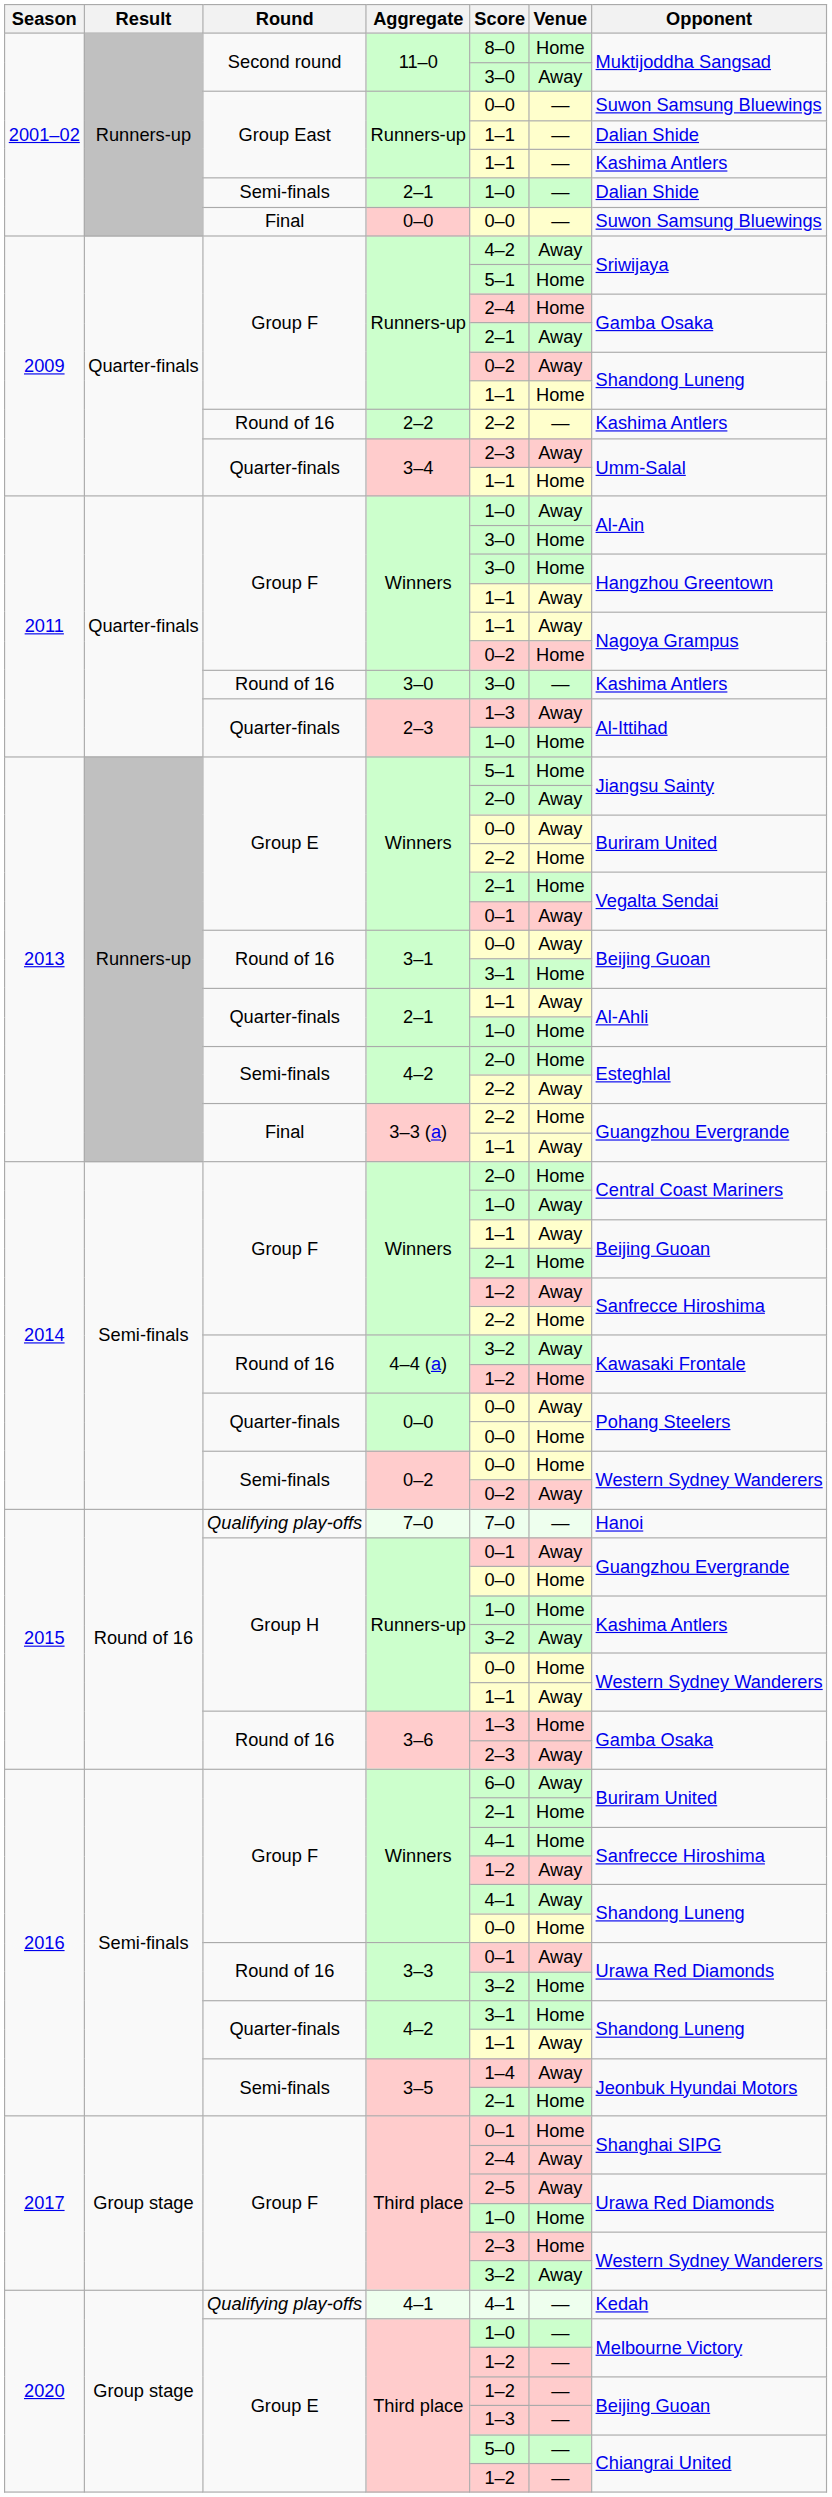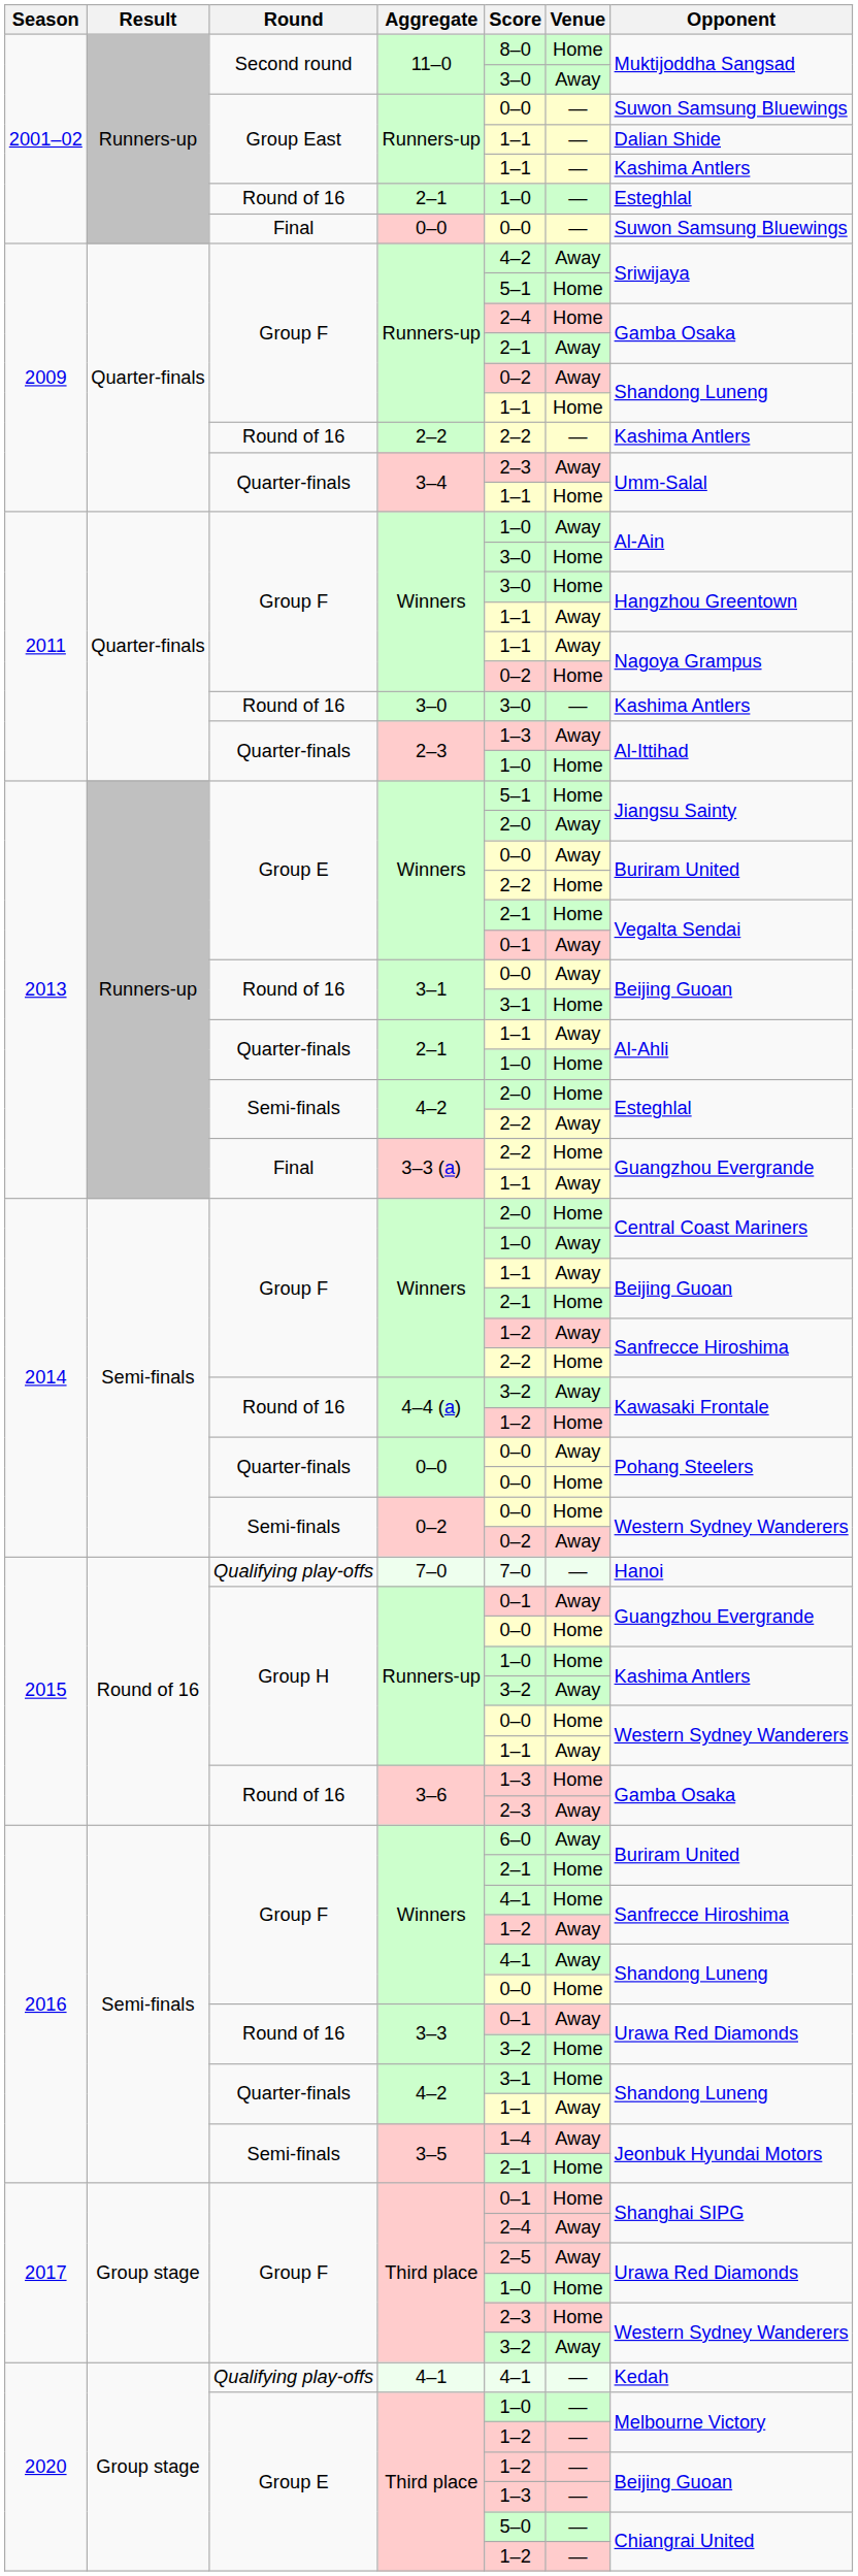2001–02 / 2–1 | Round: Semi-finals -> Round of 16
2001–02 / 2–1 | Opponent: Dalian Shide -> Esteghlal
